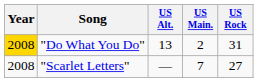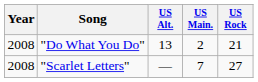"Do What You Do" | Year: gold background -> no background
"Do What You Do" | US Rock: 31 -> 21
